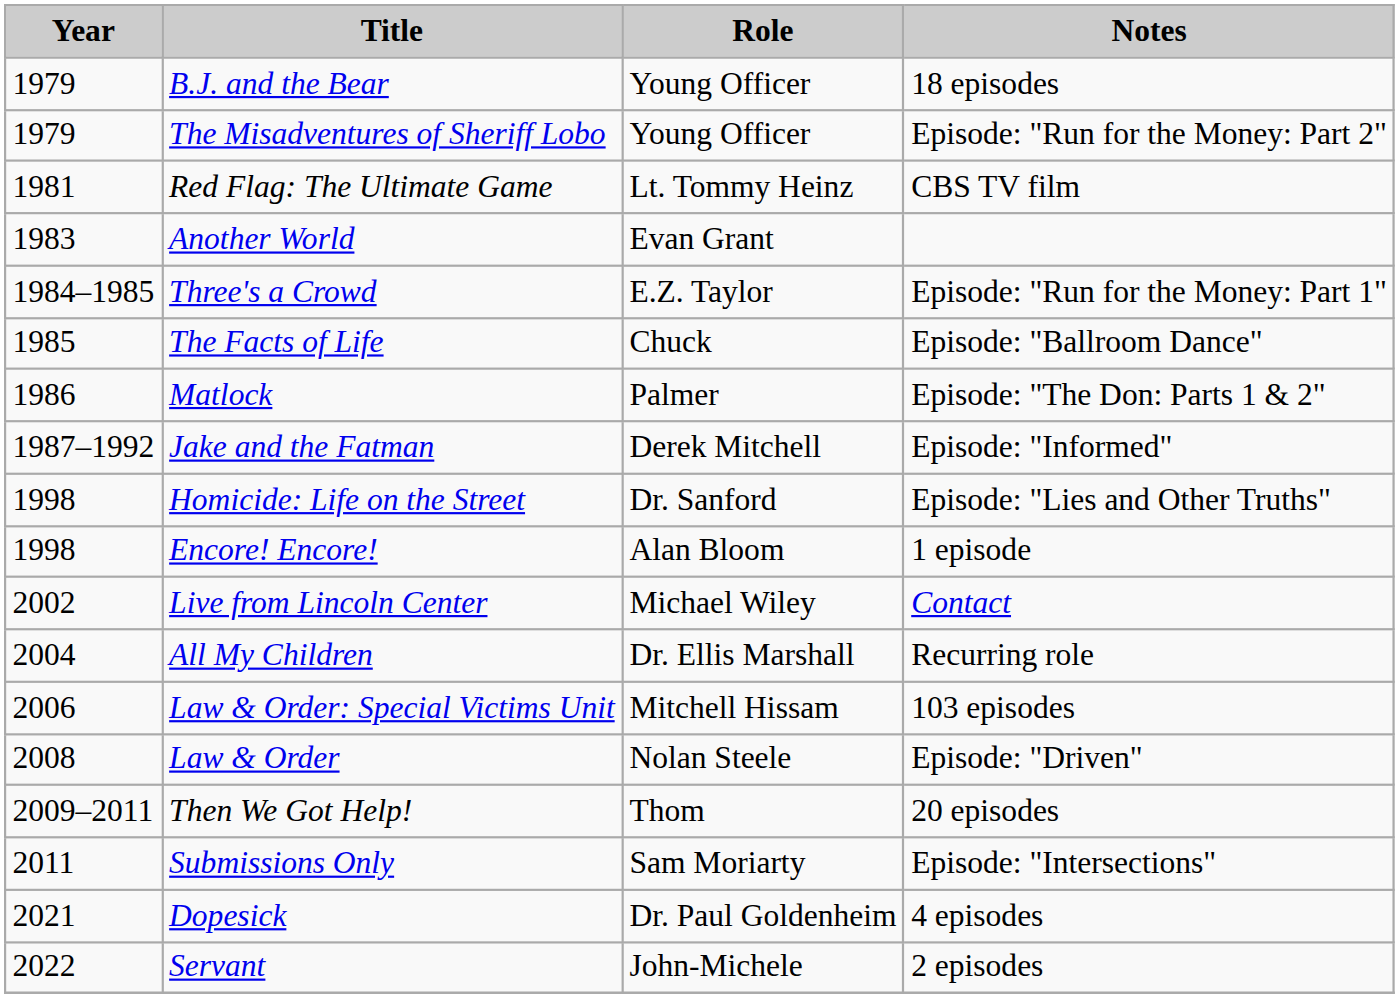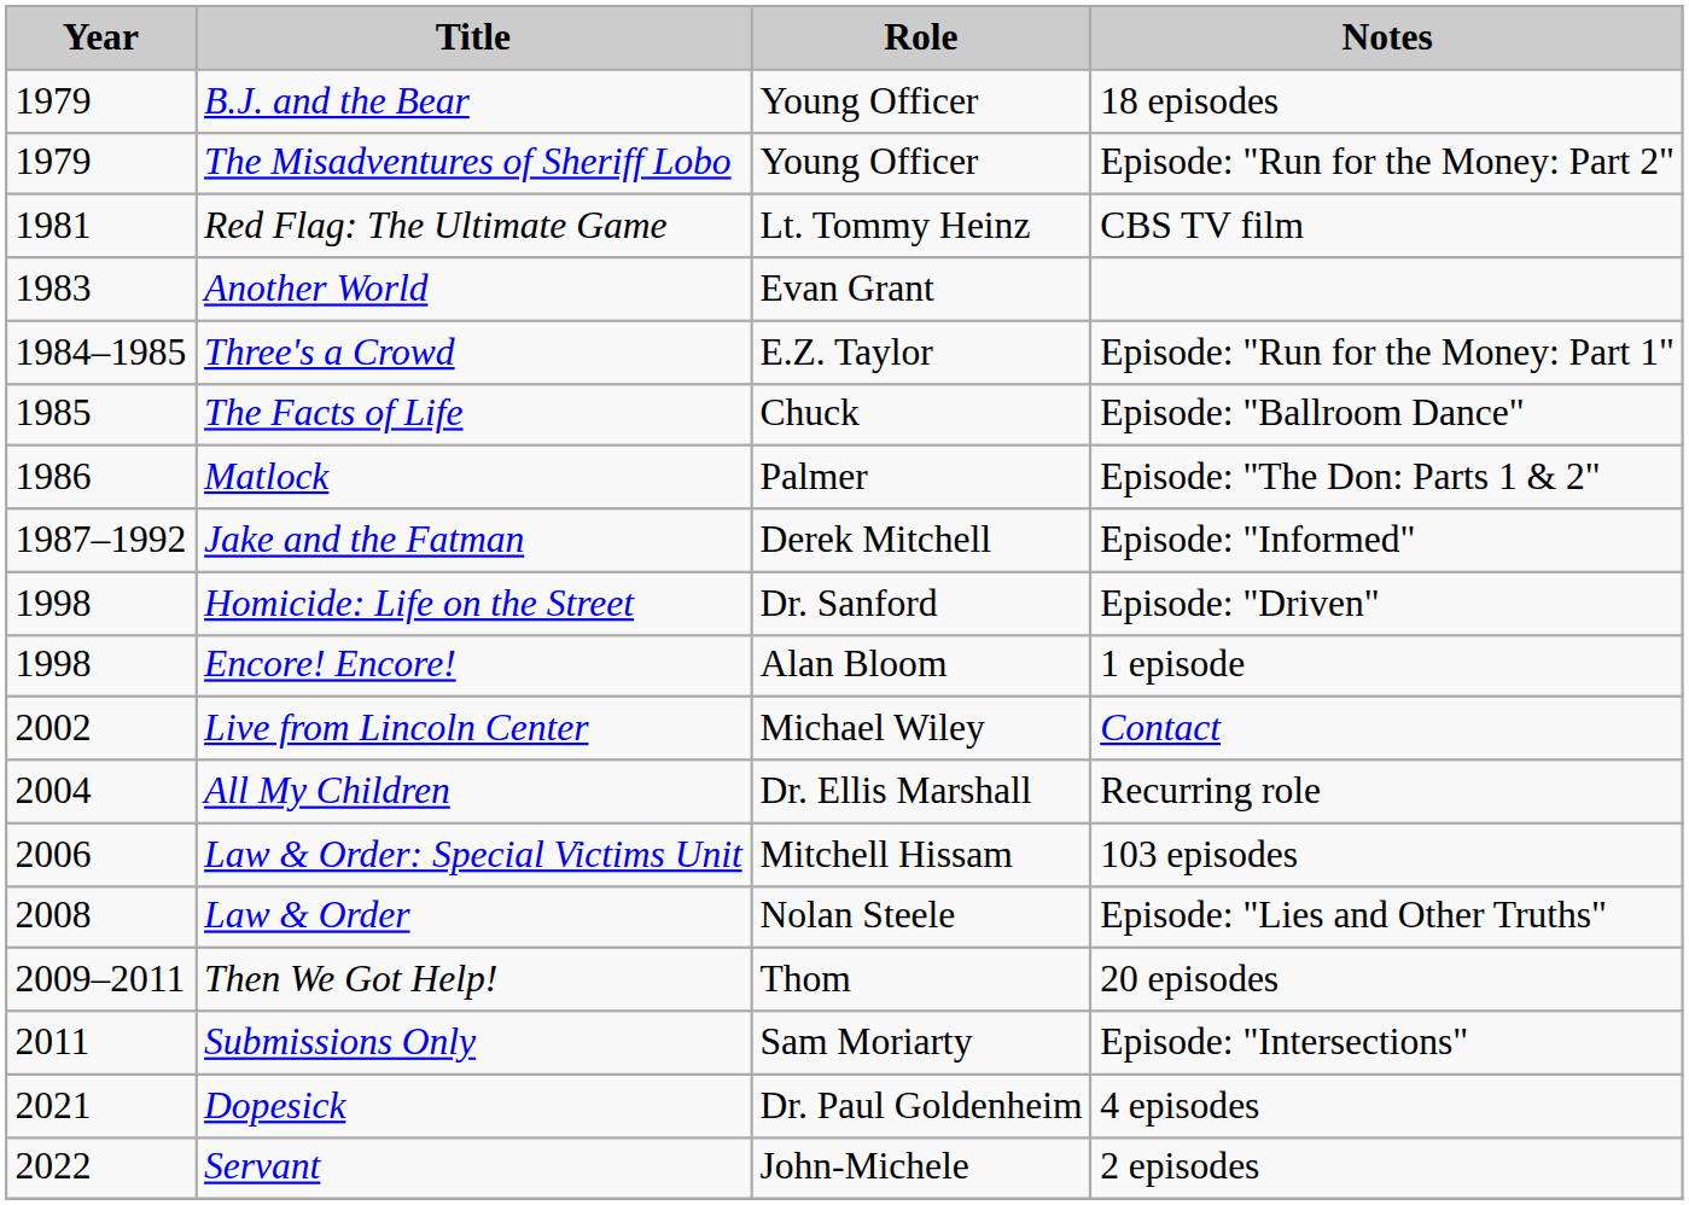Homicide: Life on the Street | Notes: Episode: "Lies and Other Truths" -> Episode: "Driven"
Law & Order | Notes: Episode: "Driven" -> Episode: "Lies and Other Truths"
